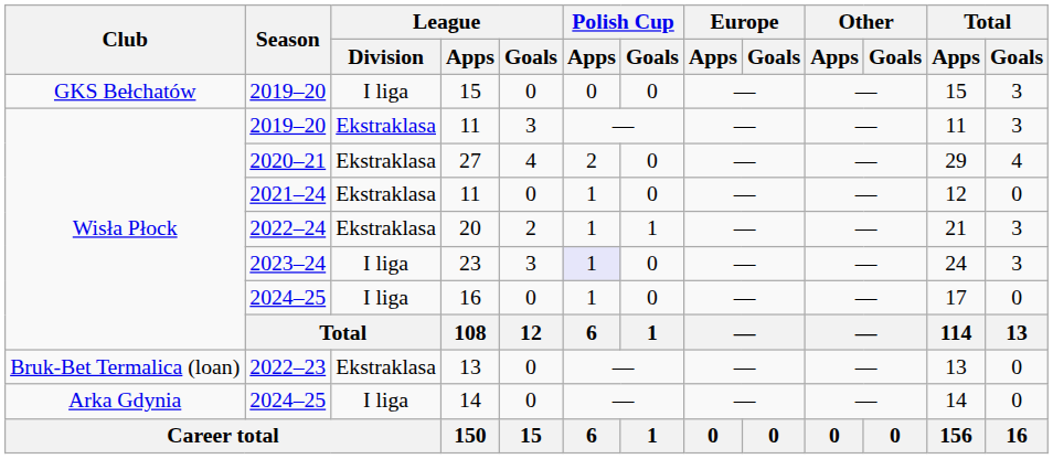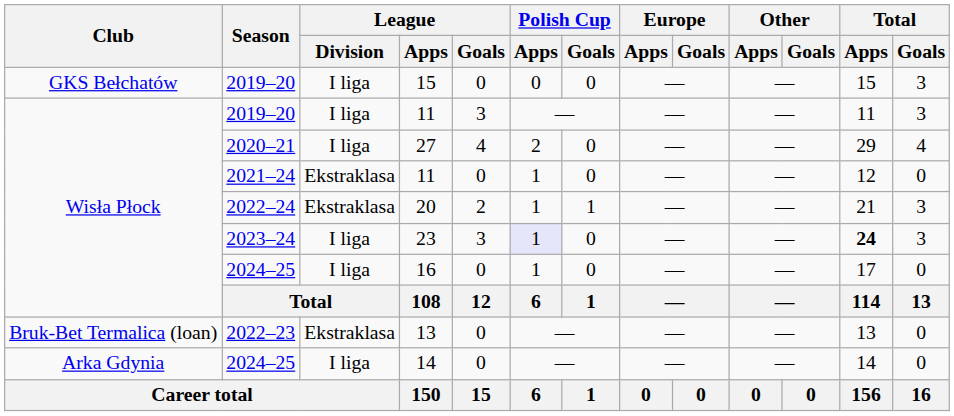2019–20 / 11 | League / Division: Ekstraklasa -> I liga
27 | League / Division: Ekstraklasa -> I liga
23 | Total / Apps: normal -> bold
